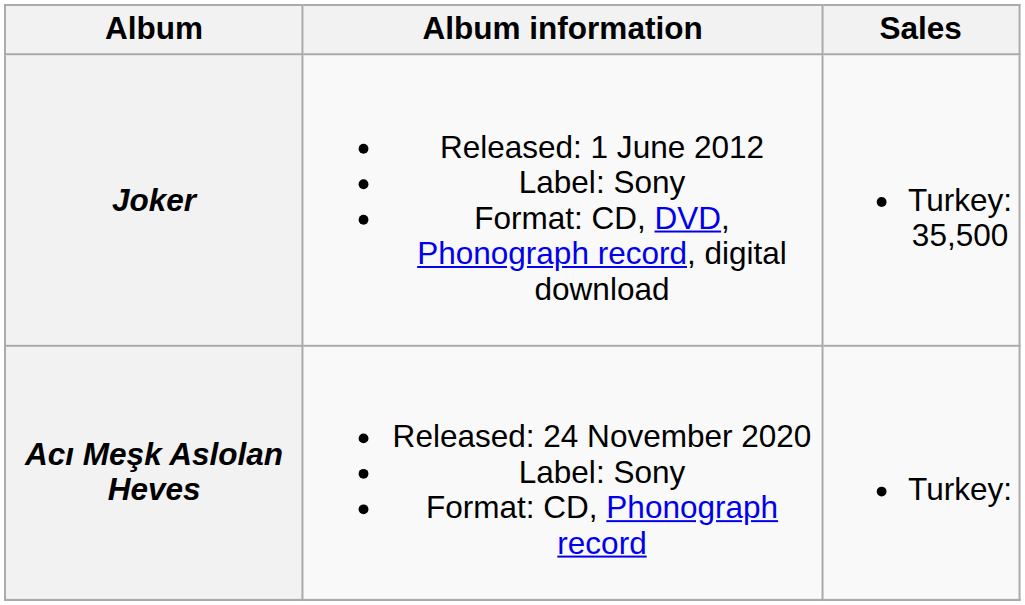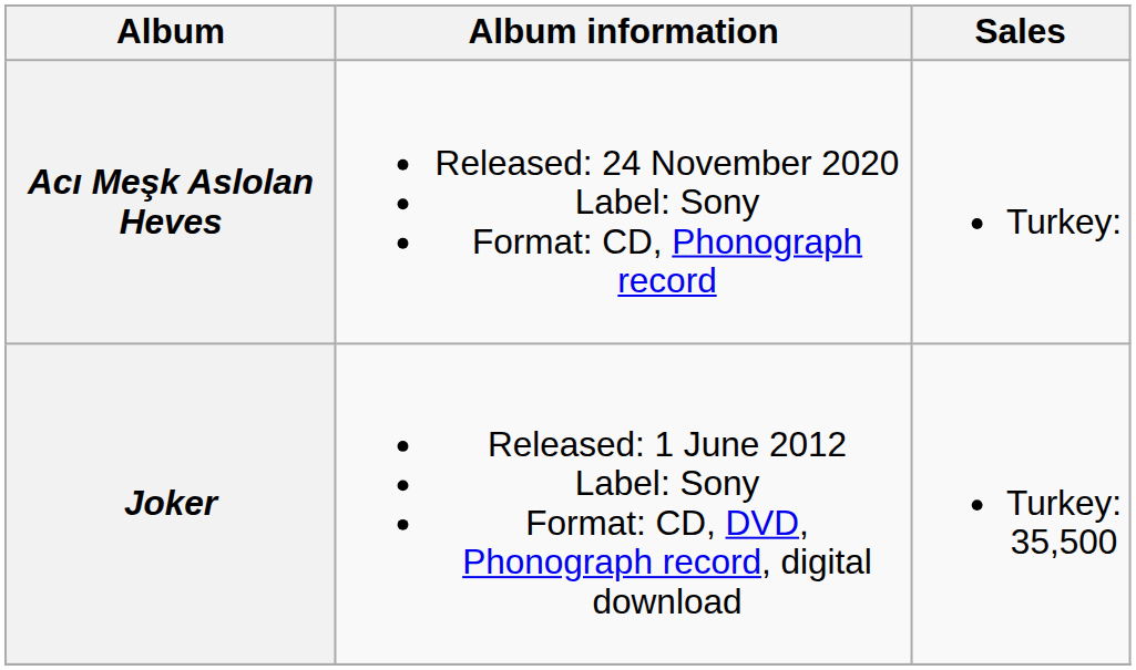rows swapped: Joker <-> Acı Meşk Aslolan Heves
